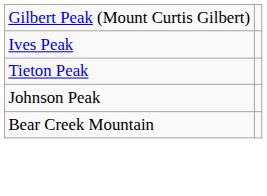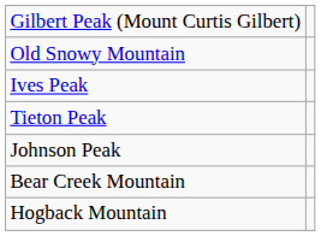+ row: Old Snowy Mountain
+ row: Hogback Mountain
